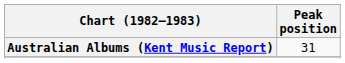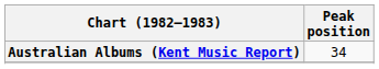Australian Albums (Kent Music Report) | Peak position: 31 -> 34
